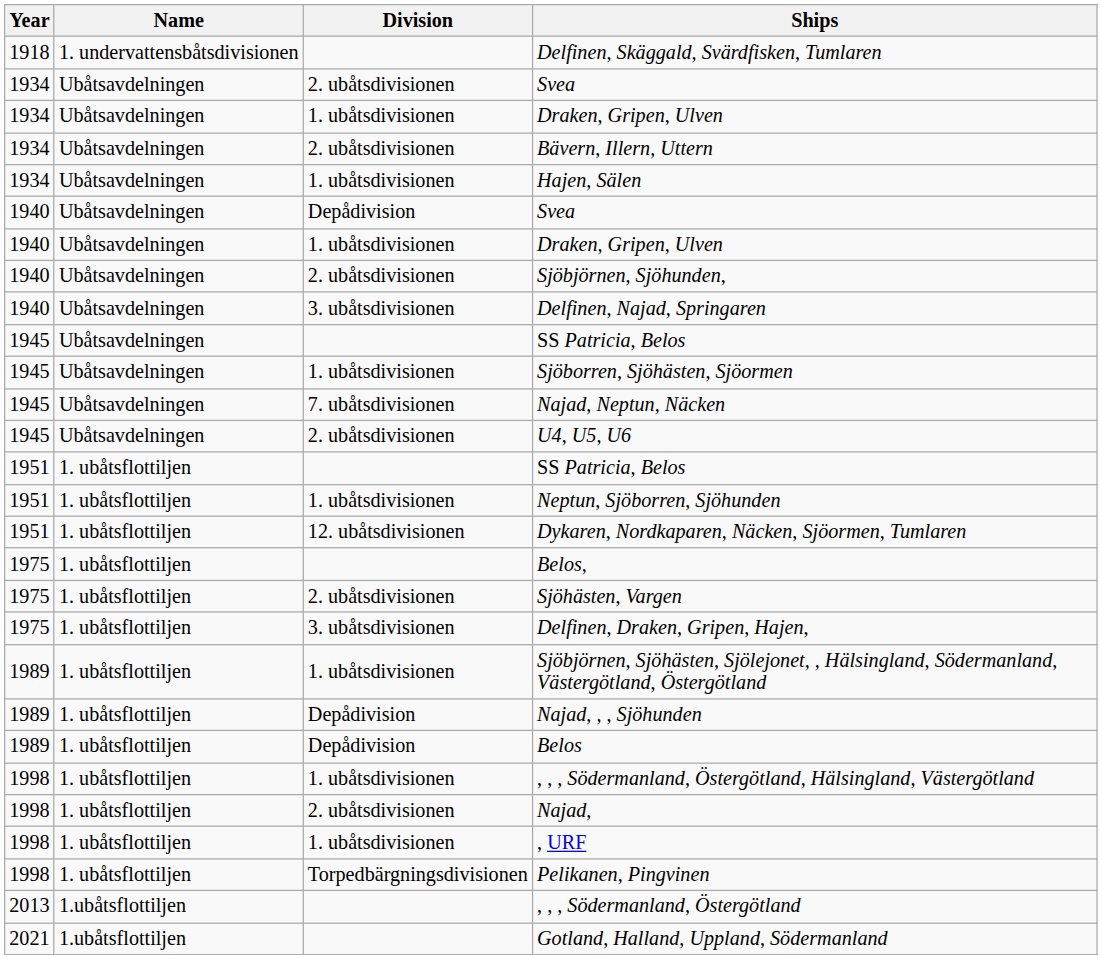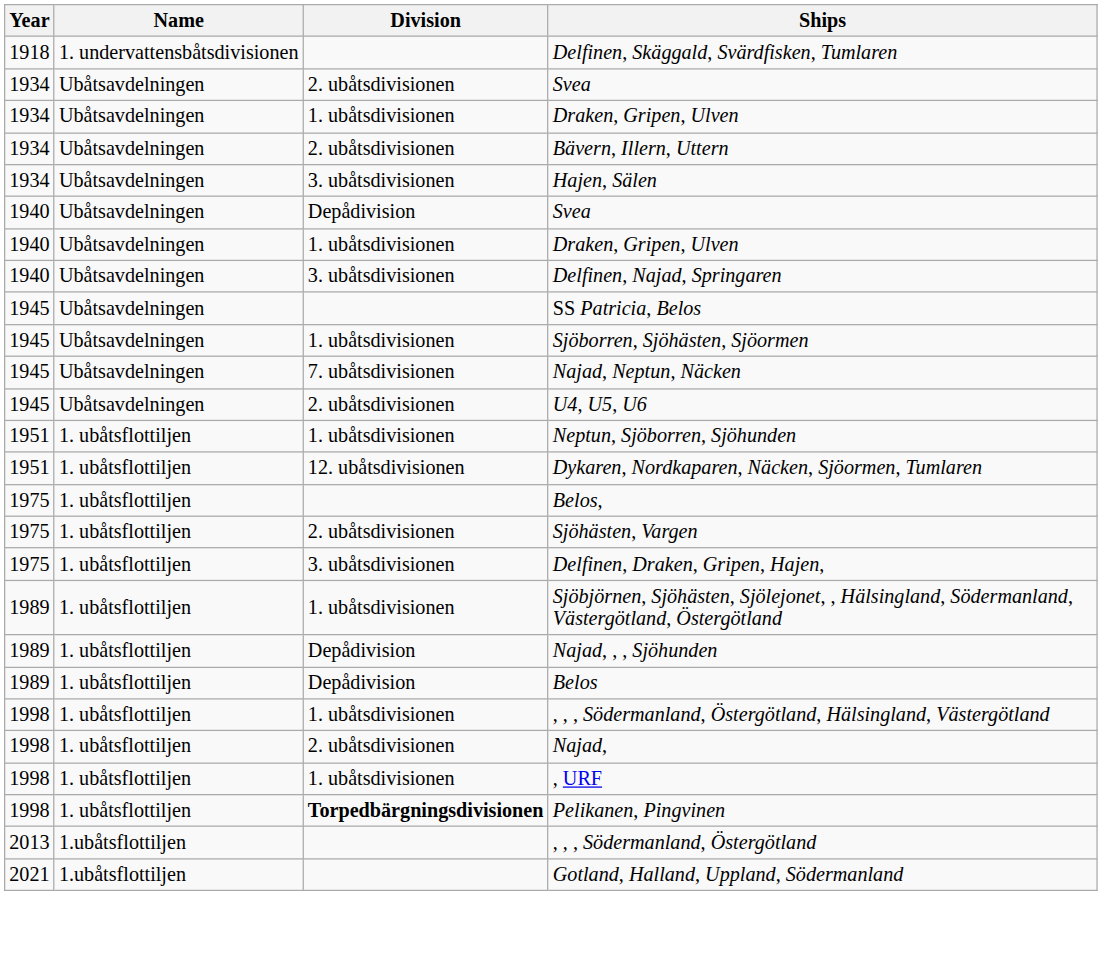Hajen, Sälen | Division: 1. ubåtsdivisionen -> 3. ubåtsdivisionen
- row: 1940 | Ubåtsavdelningen | 2. ubåtsdivisionen | Sjöbjörnen, Sjöhunden,
- row: 1951 | 1. ubåtsflottiljen | SS Patricia, Belos
Pelikanen, Pingvinen | Division: normal -> bold
